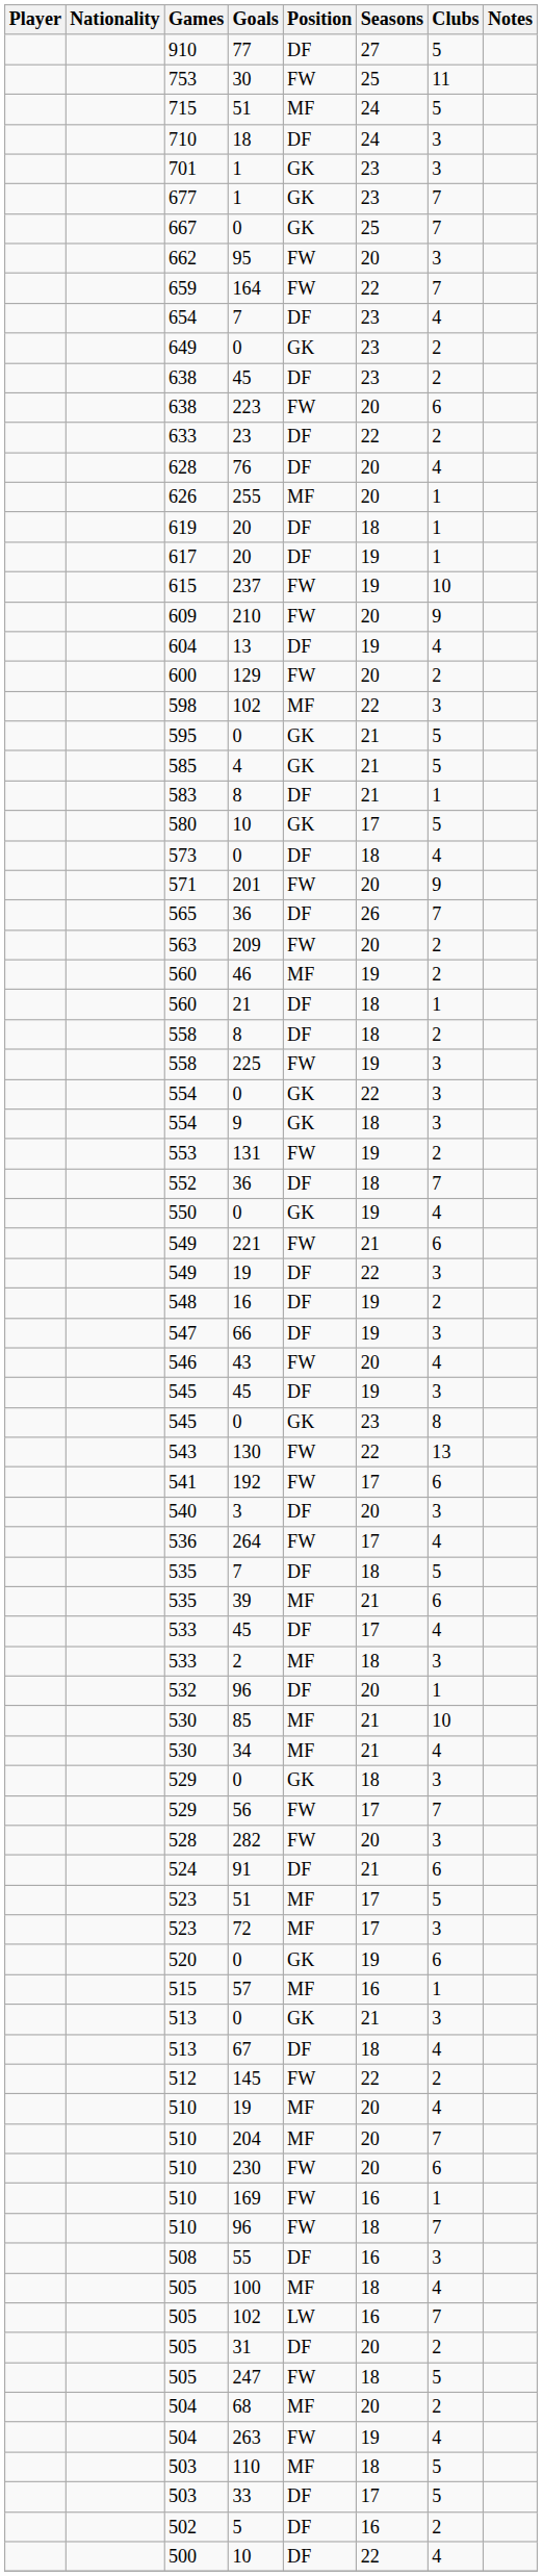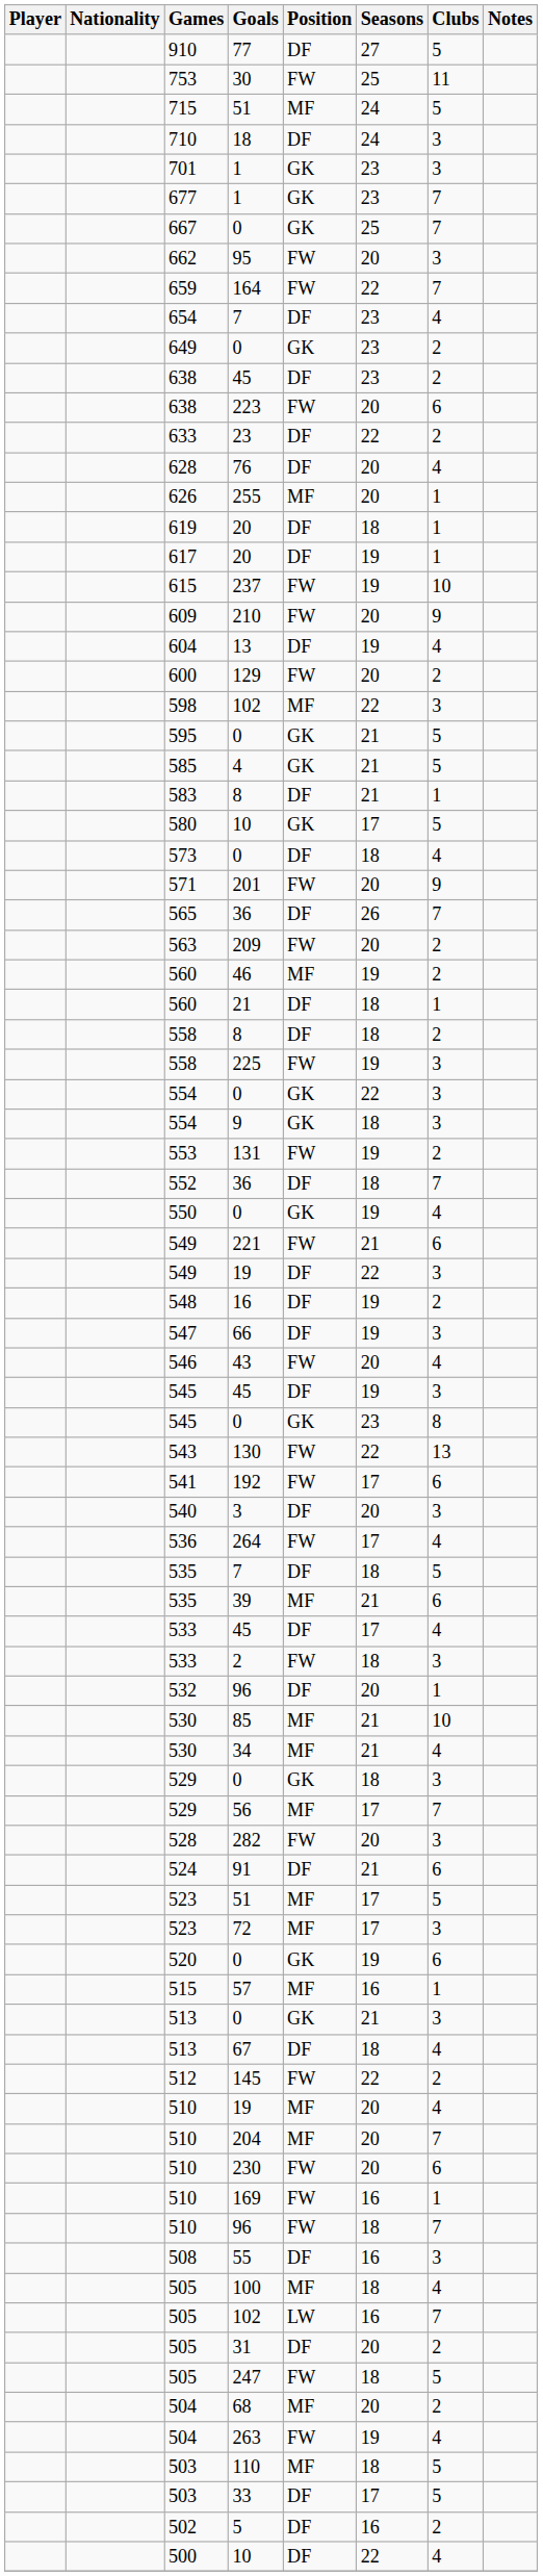533 / 2 | Position: MF -> FW
529 / 56 | Position: FW -> MF
